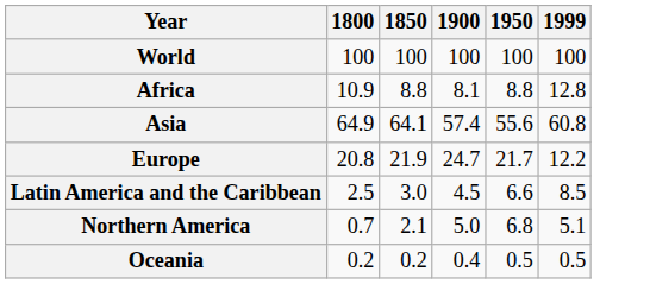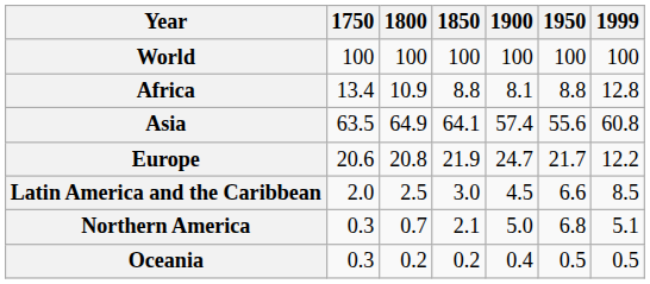+ column: 1750 | 100 | 13.4 | 63.5 | 20.6 | 2.0 | 0.3 | 0.3
